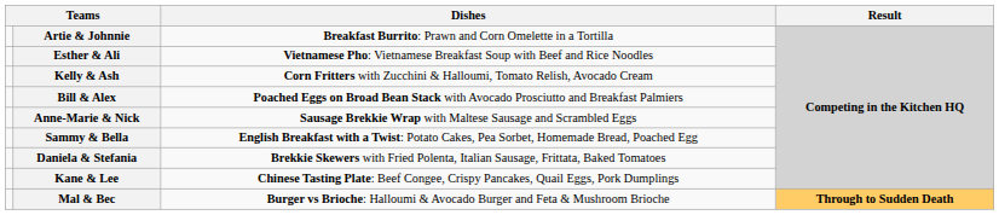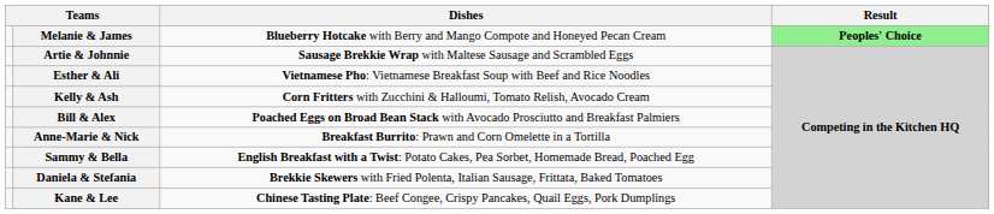+ row: Melanie & James | Blueberry Hotcake with Berry and Mango Compote and Honeyed Pecan Cream | Peoples' Choice
Artie & Johnnie | Dishes: Breakfast Burrito: Prawn and Corn Omelette in a Tortilla -> Sausage Brekkie Wrap with Maltese Sausage and Scrambled Eggs
Anne-Marie & Nick | Dishes: Sausage Brekkie Wrap with Maltese Sausage and Scrambled Eggs -> Breakfast Burrito: Prawn and Corn Omelette in a Tortilla
- row: Mal & Bec | Burger vs Brioche: Halloumi & Avocado Burger and Feta & Mushroom Brioche | Through to Sudden Death
